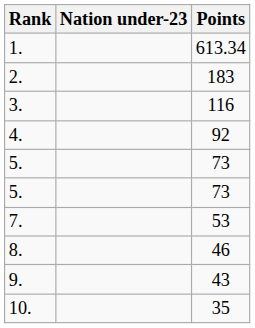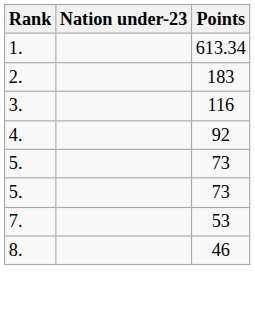- row: 9. | 43
- row: 10. | 35
